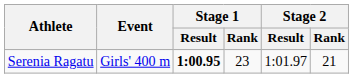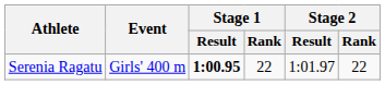Serenia Ragatu | Stage 1 / Rank: 23 -> 22
Serenia Ragatu | Stage 2 / Rank: 21 -> 22
